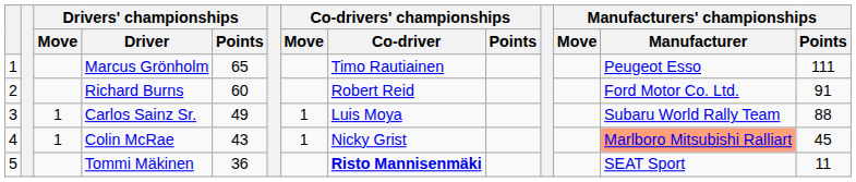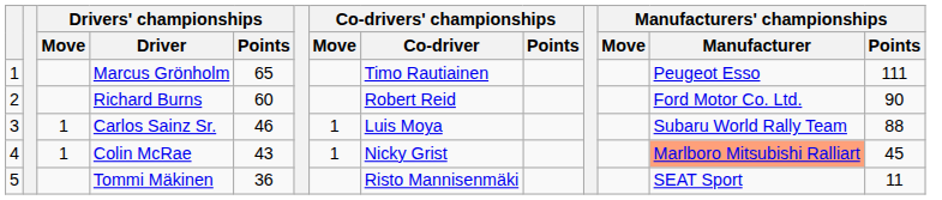Richard Burns | Manufacturers' championships / Points: 91 -> 90
Carlos Sainz Sr. | Drivers' championships / Points: 49 -> 46
Tommi Mäkinen | Co-drivers' championships / Co-driver: bold -> normal
